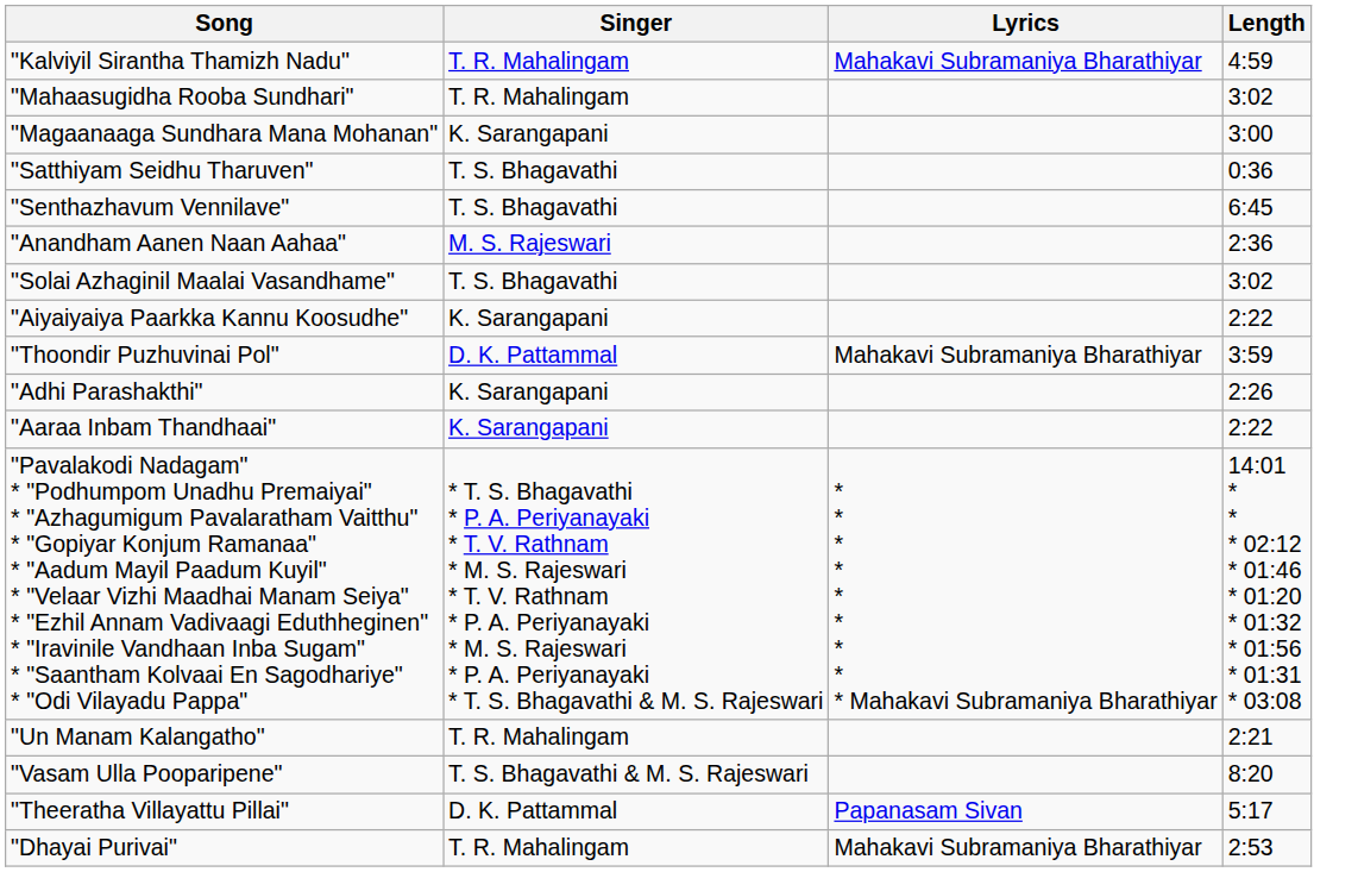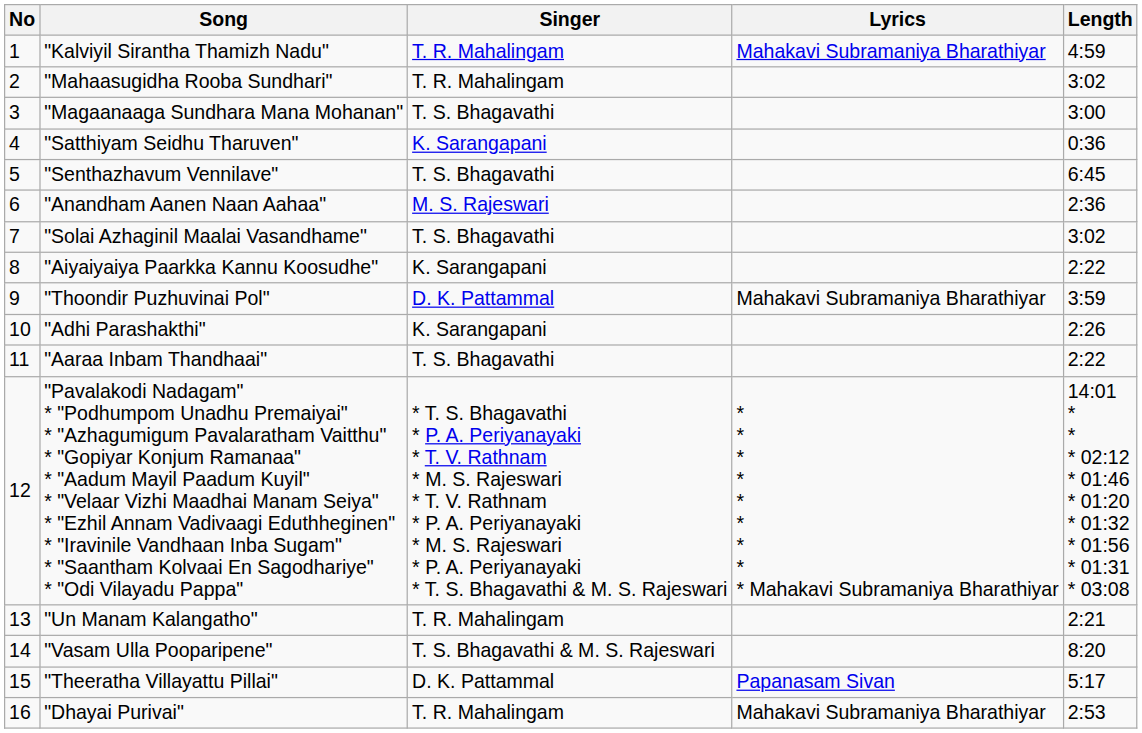+ column: No | 1 | 2 | 3 | 4 | 5 | 6 | 7 | 8 | 9 | 10 | 11 | 12 | 13 | 14 | 15 | 16
"Magaanaaga Sundhara Mana Mohanan" | Singer: K. Sarangapani -> T. S. Bhagavathi
"Satthiyam Seidhu Tharuven" | Singer: T. S. Bhagavathi -> K. Sarangapani
"Aaraa Inbam Thandhaai" | Singer: K. Sarangapani -> T. S. Bhagavathi
